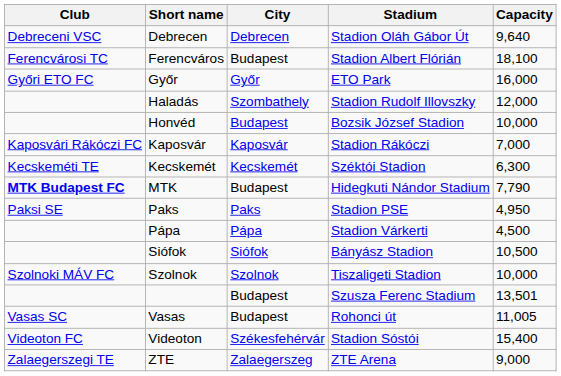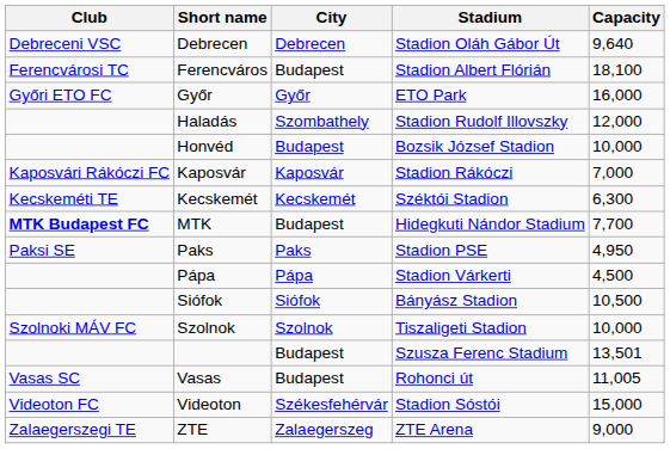MTK | Capacity: 7,790 -> 7,700
Videoton | Capacity: 15,400 -> 15,000
